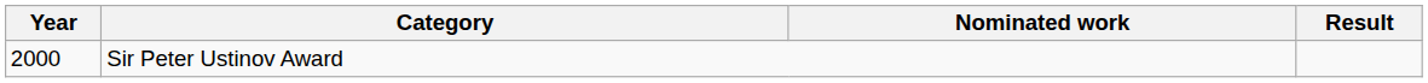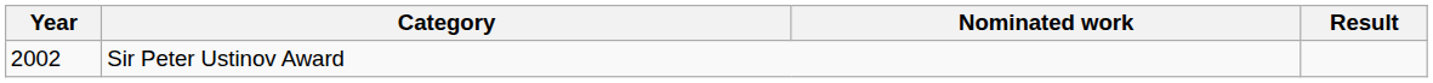Sir Peter Ustinov Award | Year: 2000 -> 2002
